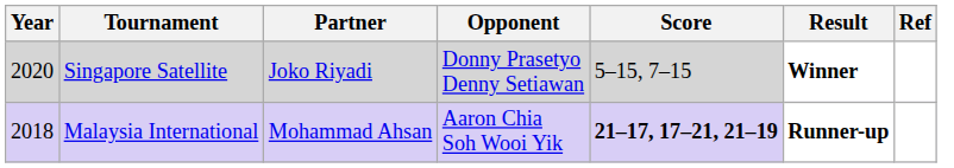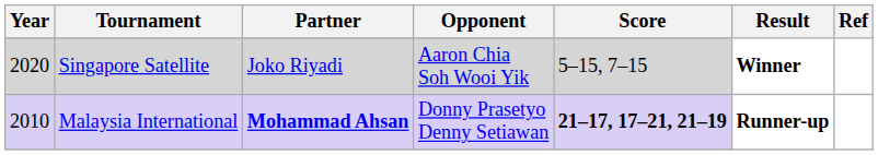Singapore Satellite | Opponent: Donny Prasetyo Denny Setiawan -> Aaron Chia Soh Wooi Yik
Malaysia International | Year: 2018 -> 2010
Malaysia International | Partner: normal -> bold
Malaysia International | Opponent: Aaron Chia Soh Wooi Yik -> Donny Prasetyo Denny Setiawan
